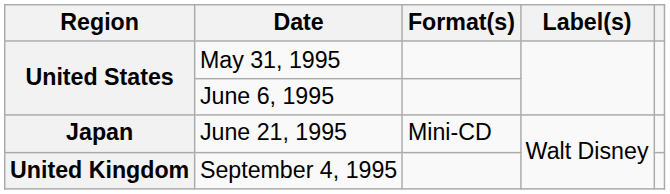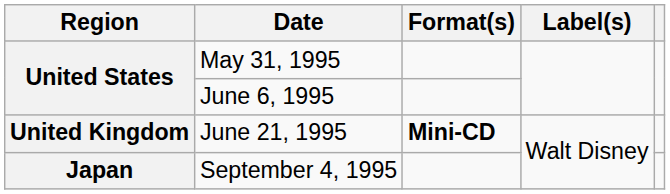June 21, 1995 | Region: Japan -> United Kingdom
June 21, 1995 | Format(s): normal -> bold
September 4, 1995 | Region: United Kingdom -> Japan
